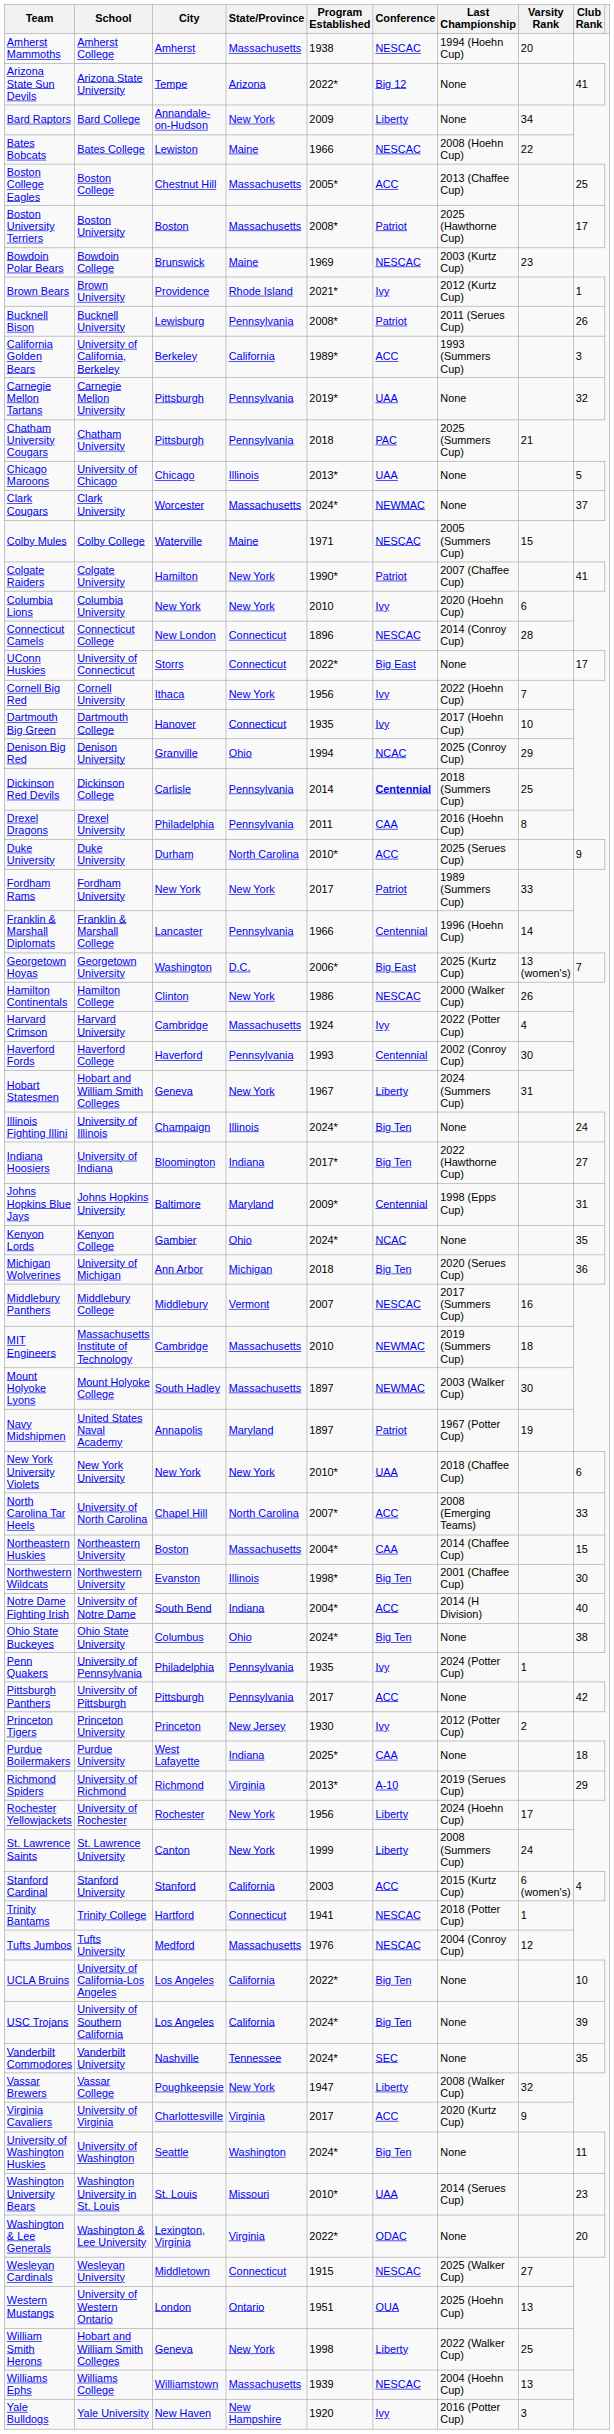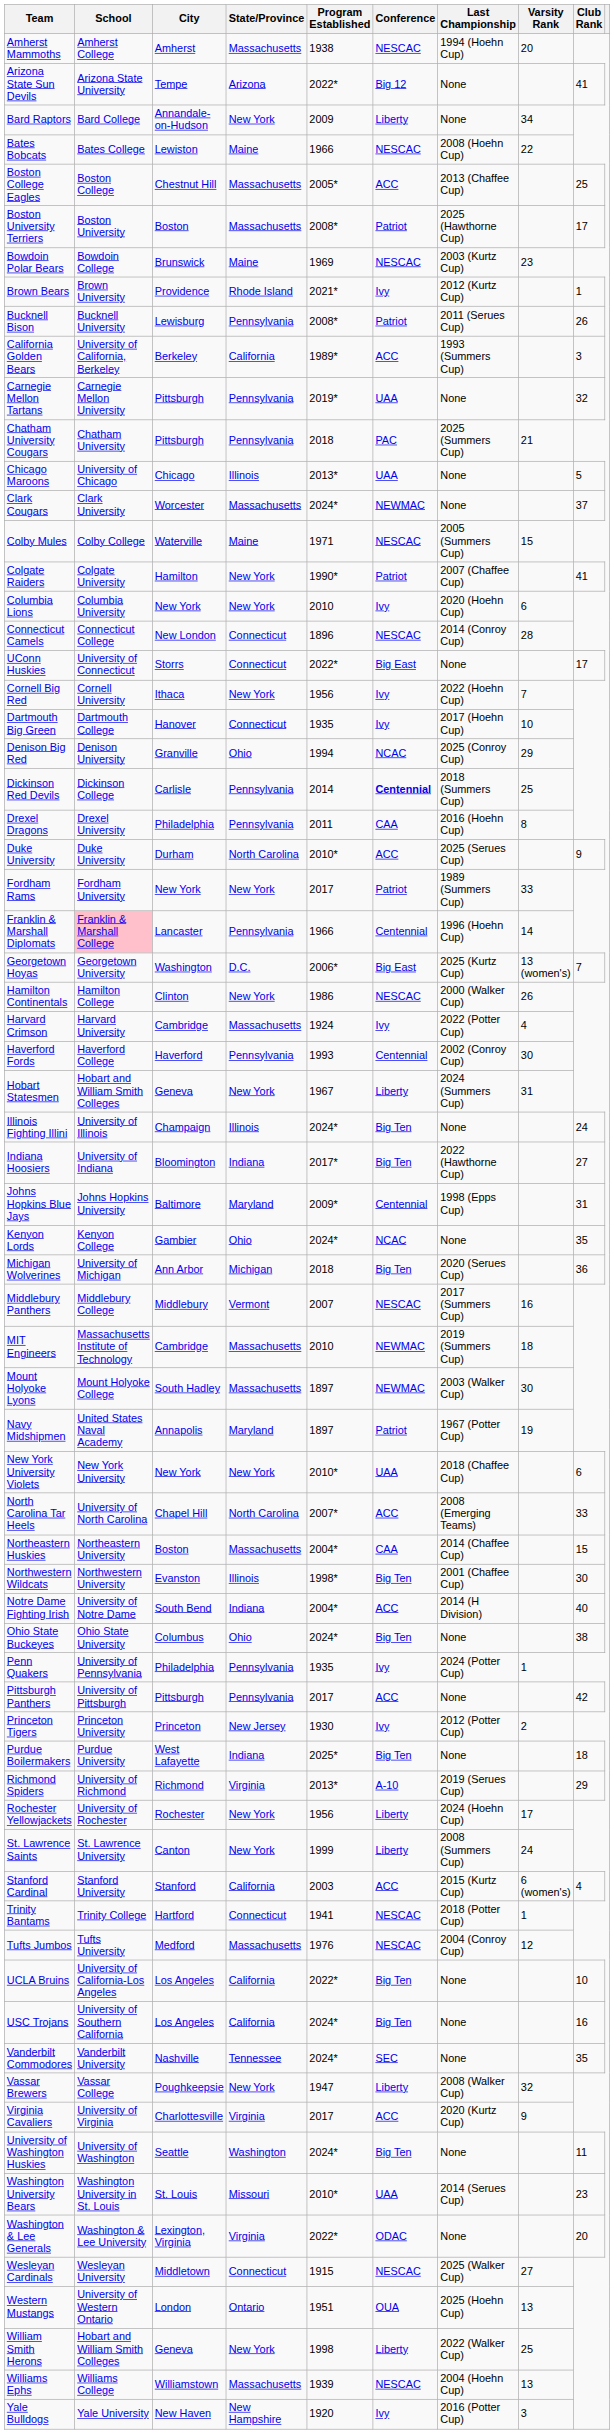Franklin & Marshall Diplomats | School: no background -> pink background
Purdue Boilermakers | Conference: CAA -> Big Ten
USC Trojans | Club Rank: 39 -> 16
